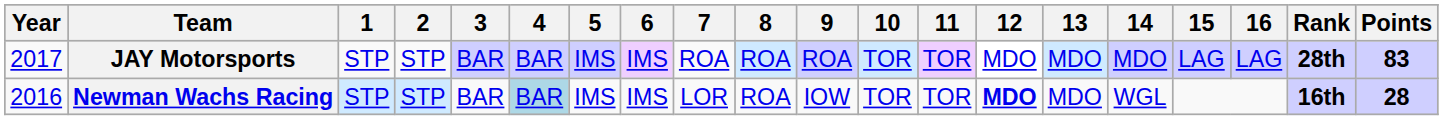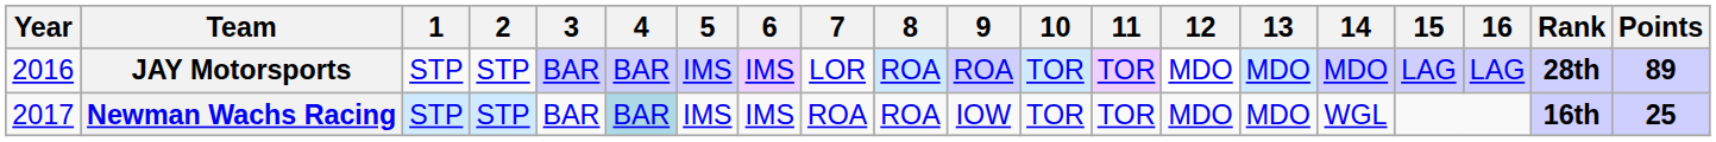JAY Motorsports | Year: 2017 -> 2016
JAY Motorsports | 7: ROA -> LOR
JAY Motorsports | Points: 83 -> 89
Newman Wachs Racing | Year: 2016 -> 2017
Newman Wachs Racing | 7: LOR -> ROA
Newman Wachs Racing | 12: bold -> normal
Newman Wachs Racing | Points: 28 -> 25
